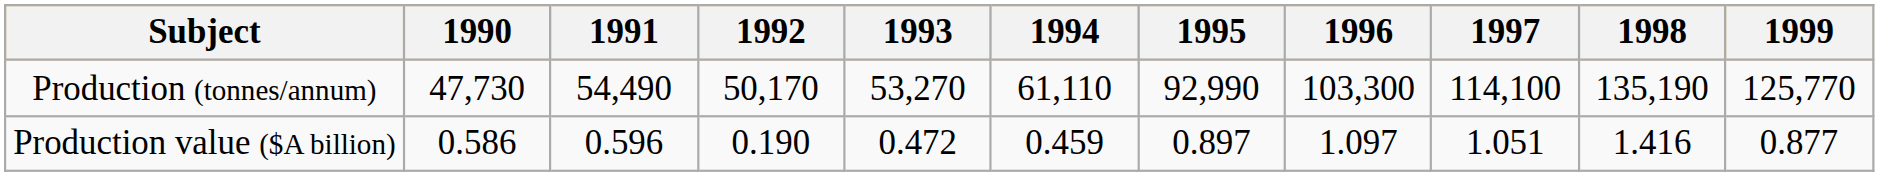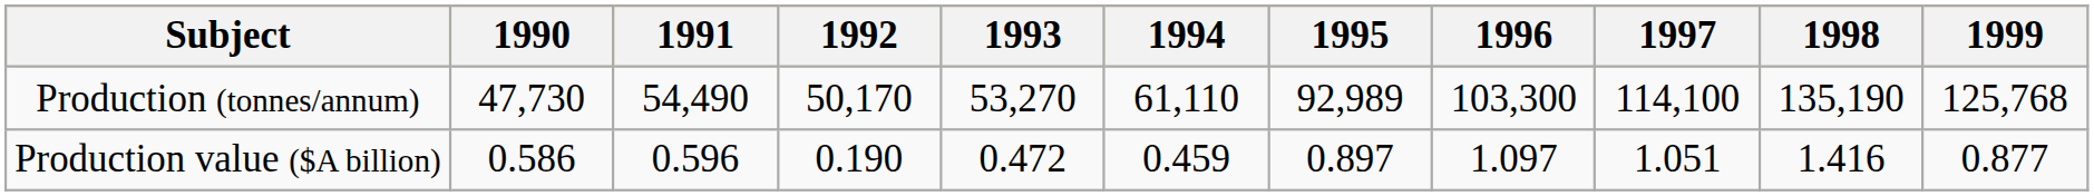Production (tonnes/annum) | 1995: 92,990 -> 92,989
Production (tonnes/annum) | 1999: 125,770 -> 125,768
